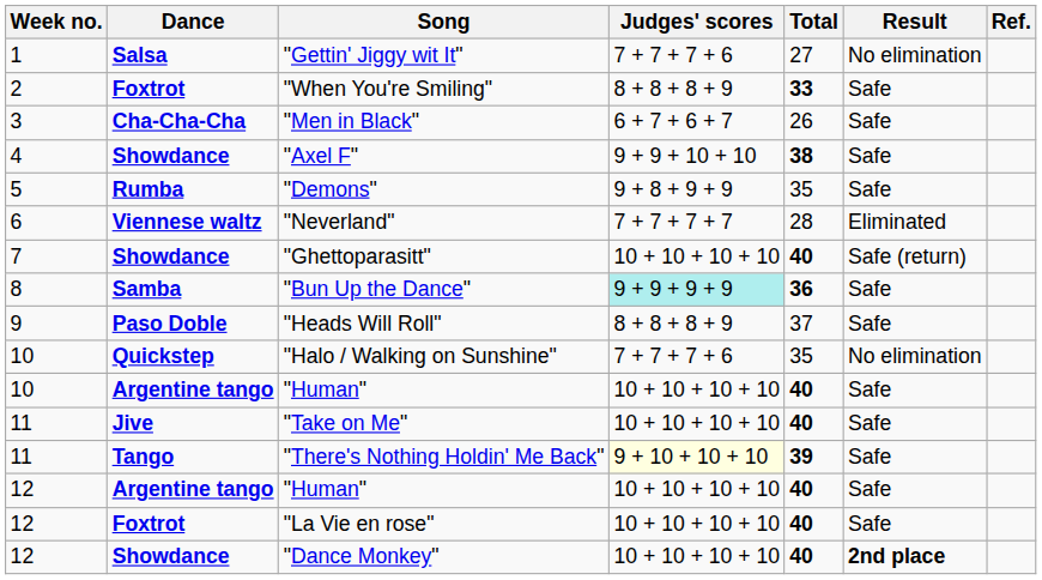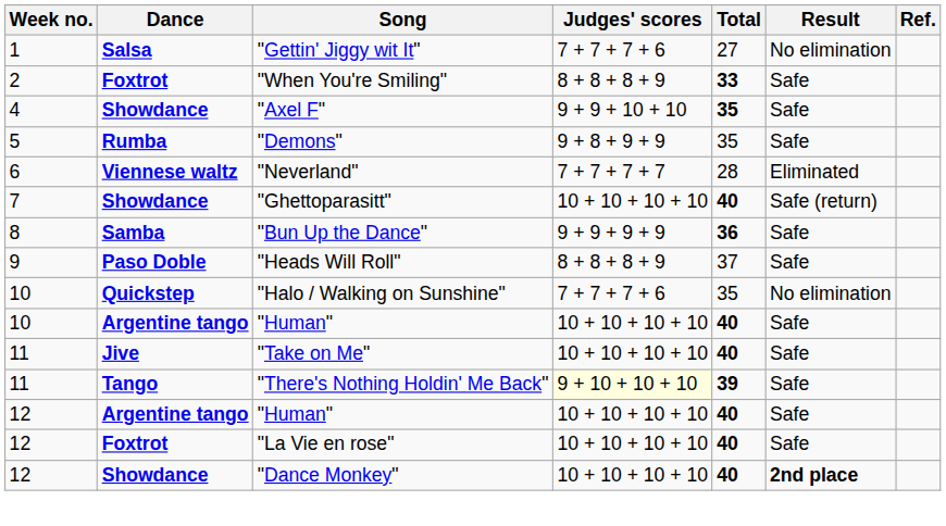- row: 3 | Cha-Cha-Cha | "Men in Black" | 6 + 7 + 6 + 7 | 26 | Safe
"Axel F" | Total: 38 -> 35
"Bun Up the Dance" | Judges' scores: paleturquoise background -> no background
